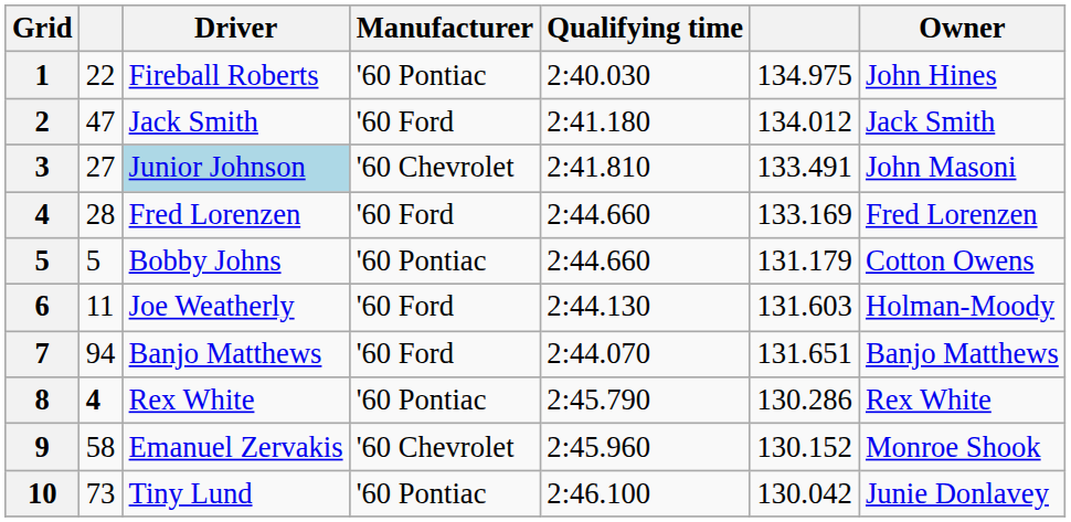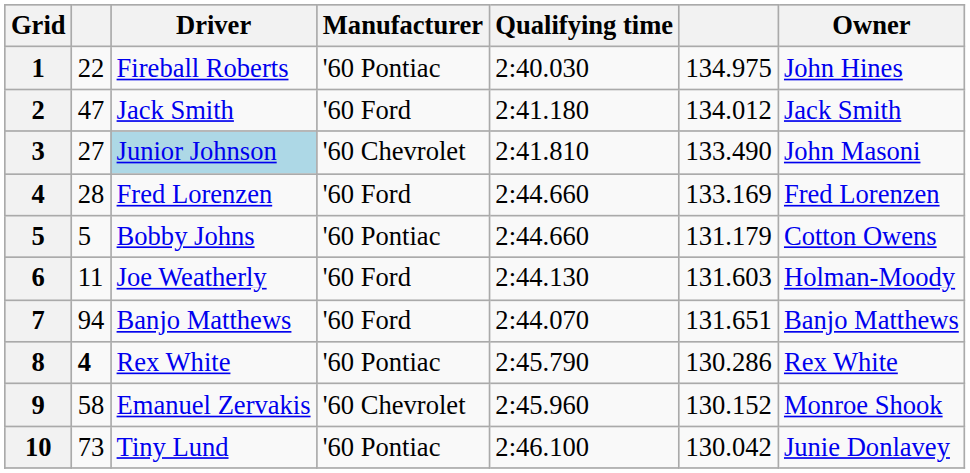3 | column 6: 133.491 -> 133.490
